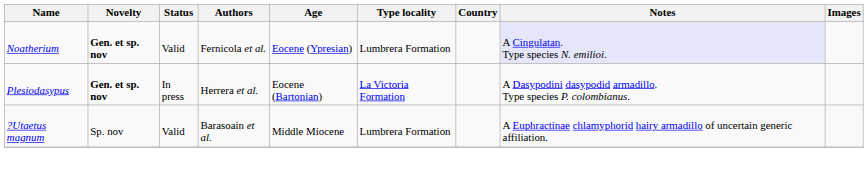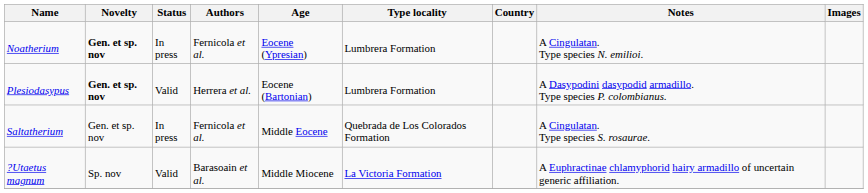Noatherium | Status: Valid -> In press
Noatherium | Notes: lavender background -> no background
Plesiodasypus | Status: In press -> Valid
Plesiodasypus | Type locality: La Victoria Formation -> Lumbrera Formation
+ row: Saltatherium | Gen. et sp. nov | In press | Fernicola et al. | Middle Eocene | Quebrada de Los Colorados Formation | A Cingulatan. Type species S. rosaurae.
?Utaetus magnum | Type locality: Lumbrera Formation -> La Victoria Formation
